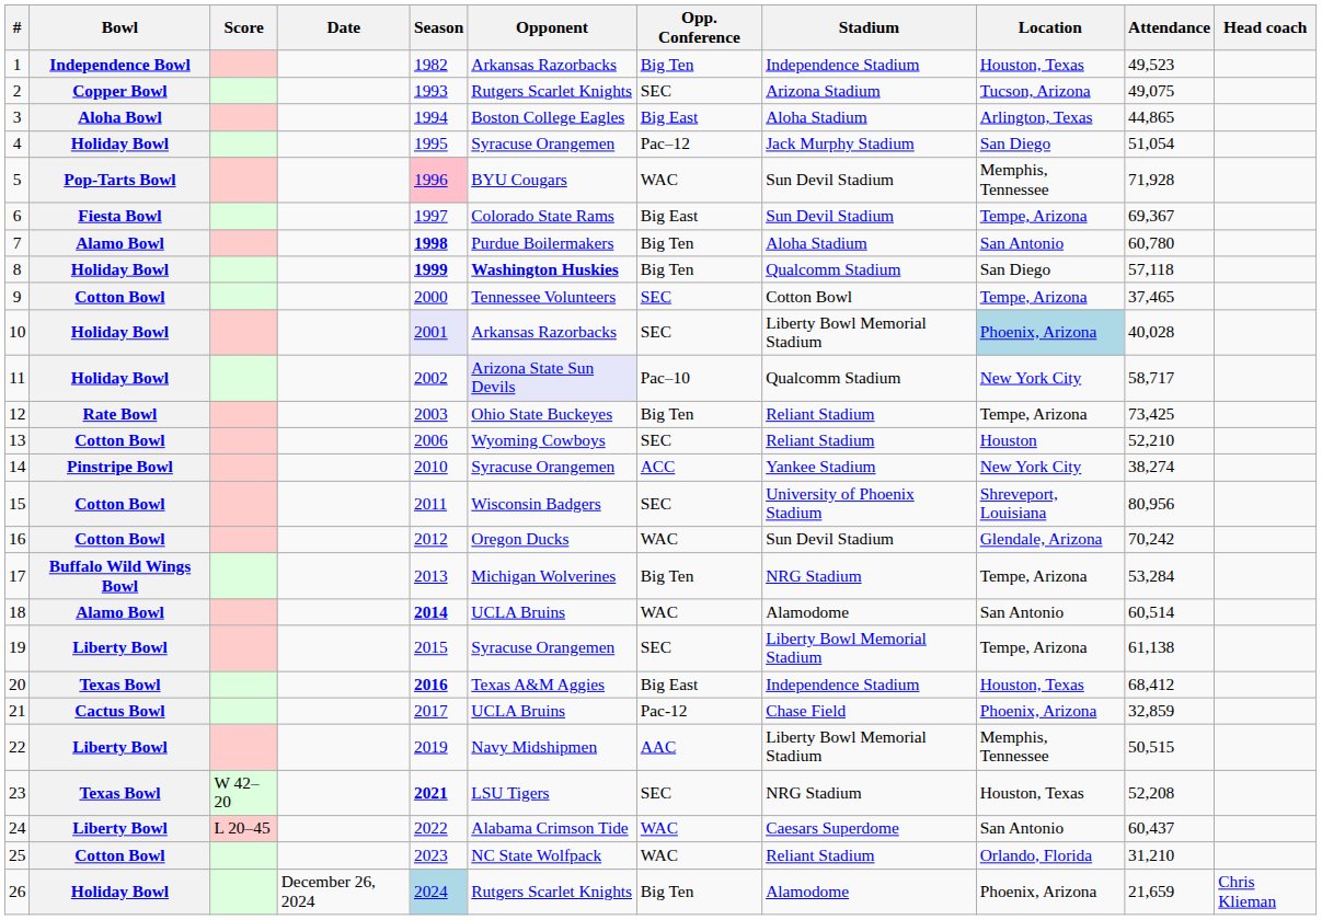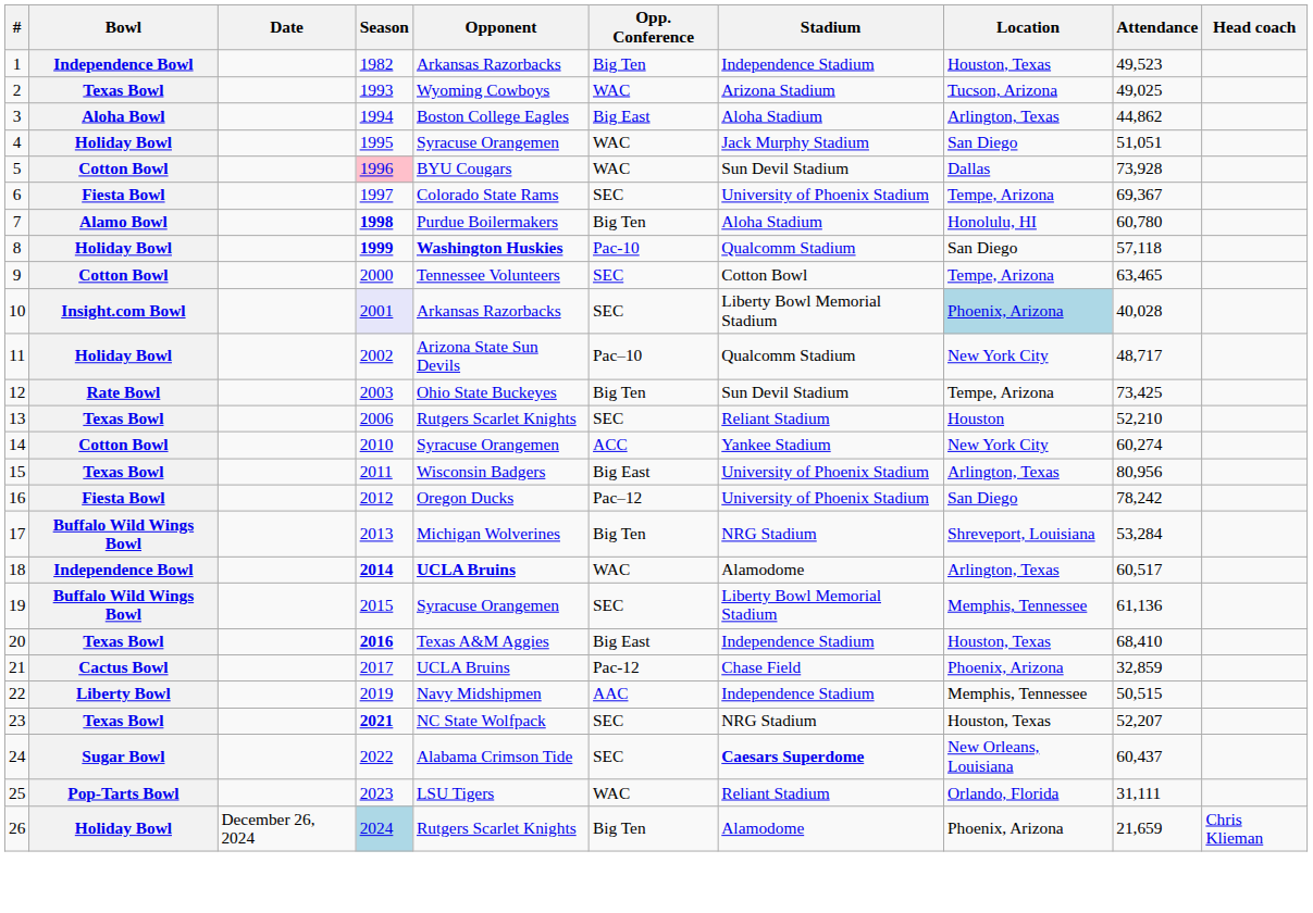- column: Score | W 42–20 | L 20–45
2 | Bowl: Copper Bowl -> Texas Bowl
2 | Opponent: Rutgers Scarlet Knights -> Wyoming Cowboys
2 | Opp. Conference: SEC -> WAC
2 | Attendance: 49,075 -> 49,025
3 | Attendance: 44,865 -> 44,862
4 | Opp. Conference: Pac–12 -> WAC
4 | Attendance: 51,054 -> 51,051
5 | Bowl: Pop-Tarts Bowl -> Cotton Bowl
5 | Location: Memphis, Tennessee -> Dallas
5 | Attendance: 71,928 -> 73,928
6 | Opp. Conference: Big East -> SEC
6 | Stadium: Sun Devil Stadium -> University of Phoenix Stadium
7 | Location: San Antonio -> Honolulu, HI
8 | Opp. Conference: Big Ten -> Pac-10
9 | Attendance: 37,465 -> 63,465
10 | Bowl: Holiday Bowl -> Insight.com Bowl
11 | Opponent: lavender background -> no background
11 | Attendance: 58,717 -> 48,717
12 | Stadium: Reliant Stadium -> Sun Devil Stadium
13 | Bowl: Cotton Bowl -> Texas Bowl
13 | Opponent: Wyoming Cowboys -> Rutgers Scarlet Knights
14 | Bowl: Pinstripe Bowl -> Cotton Bowl
14 | Attendance: 38,274 -> 60,274
15 | Bowl: Cotton Bowl -> Texas Bowl
15 | Opp. Conference: SEC -> Big East
15 | Location: Shreveport, Louisiana -> Arlington, Texas
16 | Bowl: Cotton Bowl -> Fiesta Bowl
16 | Opp. Conference: WAC -> Pac–12
16 | Stadium: Sun Devil Stadium -> University of Phoenix Stadium
16 | Location: Glendale, Arizona -> San Diego
16 | Attendance: 70,242 -> 78,242
17 | Location: Tempe, Arizona -> Shreveport, Louisiana
18 | Bowl: Alamo Bowl -> Independence Bowl
18 | Opponent: normal -> bold
18 | Location: San Antonio -> Arlington, Texas
18 | Attendance: 60,514 -> 60,517
19 | Bowl: Liberty Bowl -> Buffalo Wild Wings Bowl
19 | Location: Tempe, Arizona -> Memphis, Tennessee
19 | Attendance: 61,138 -> 61,136
20 | Attendance: 68,412 -> 68,410
22 | Stadium: Liberty Bowl Memorial Stadium -> Independence Stadium
23 | Opponent: LSU Tigers -> NC State Wolfpack
23 | Attendance: 52,208 -> 52,207
24 | Bowl: Liberty Bowl -> Sugar Bowl
24 | Opp. Conference: WAC -> SEC
24 | Stadium: normal -> bold
24 | Location: San Antonio -> New Orleans, Louisiana
25 | Bowl: Cotton Bowl -> Pop-Tarts Bowl
25 | Opponent: NC State Wolfpack -> LSU Tigers
25 | Attendance: 31,210 -> 31,111
